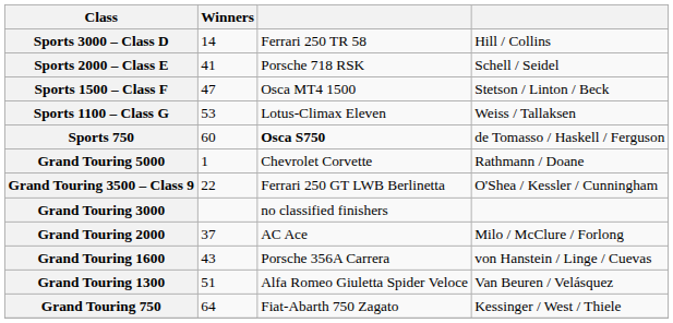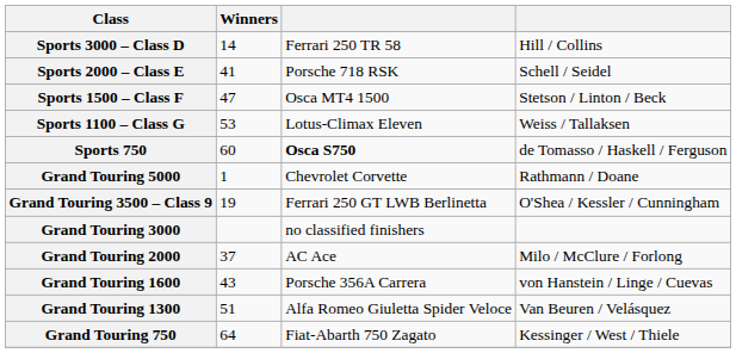Grand Touring 3500 – Class 9 | Winners: 22 -> 19
